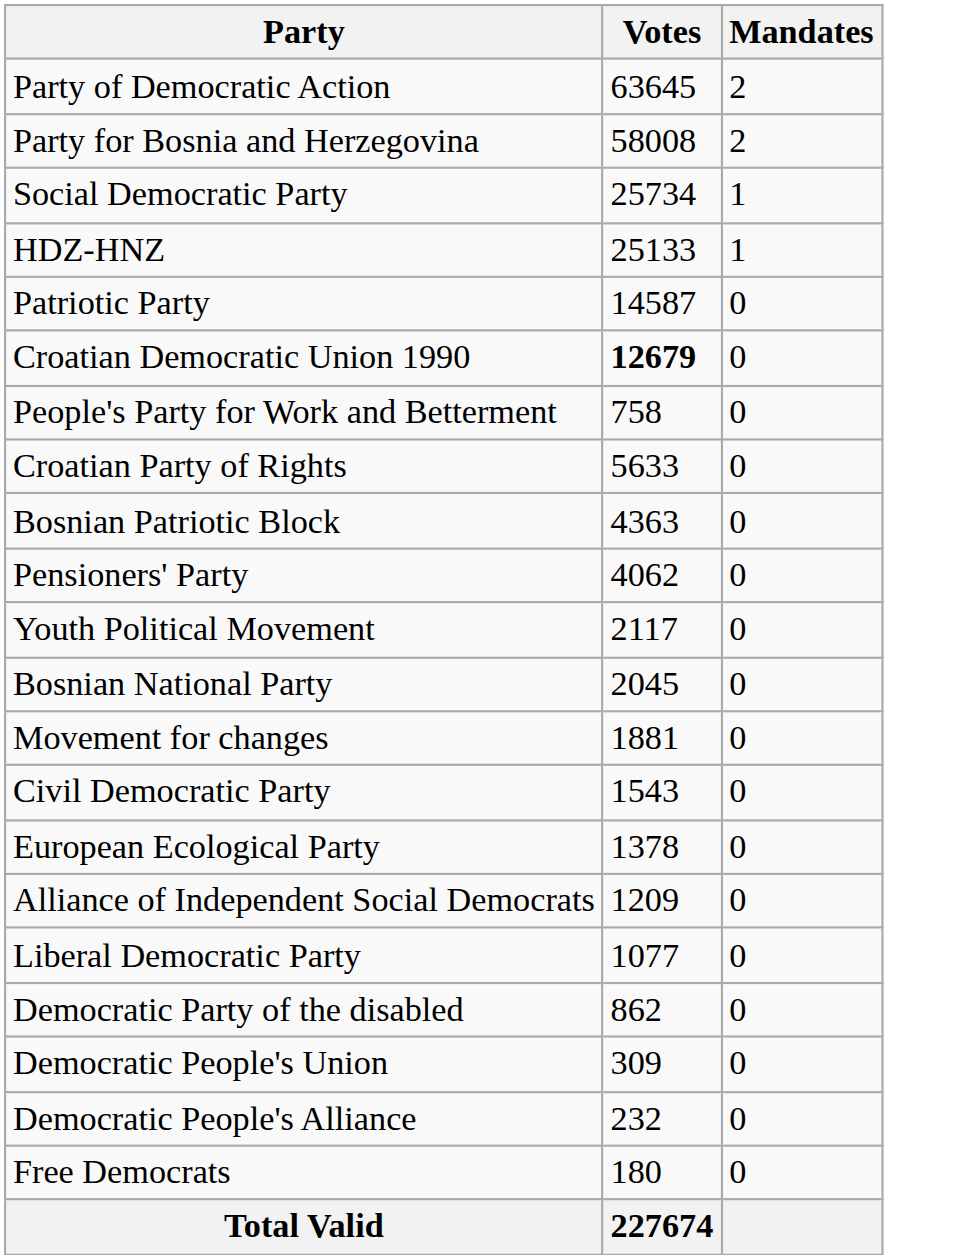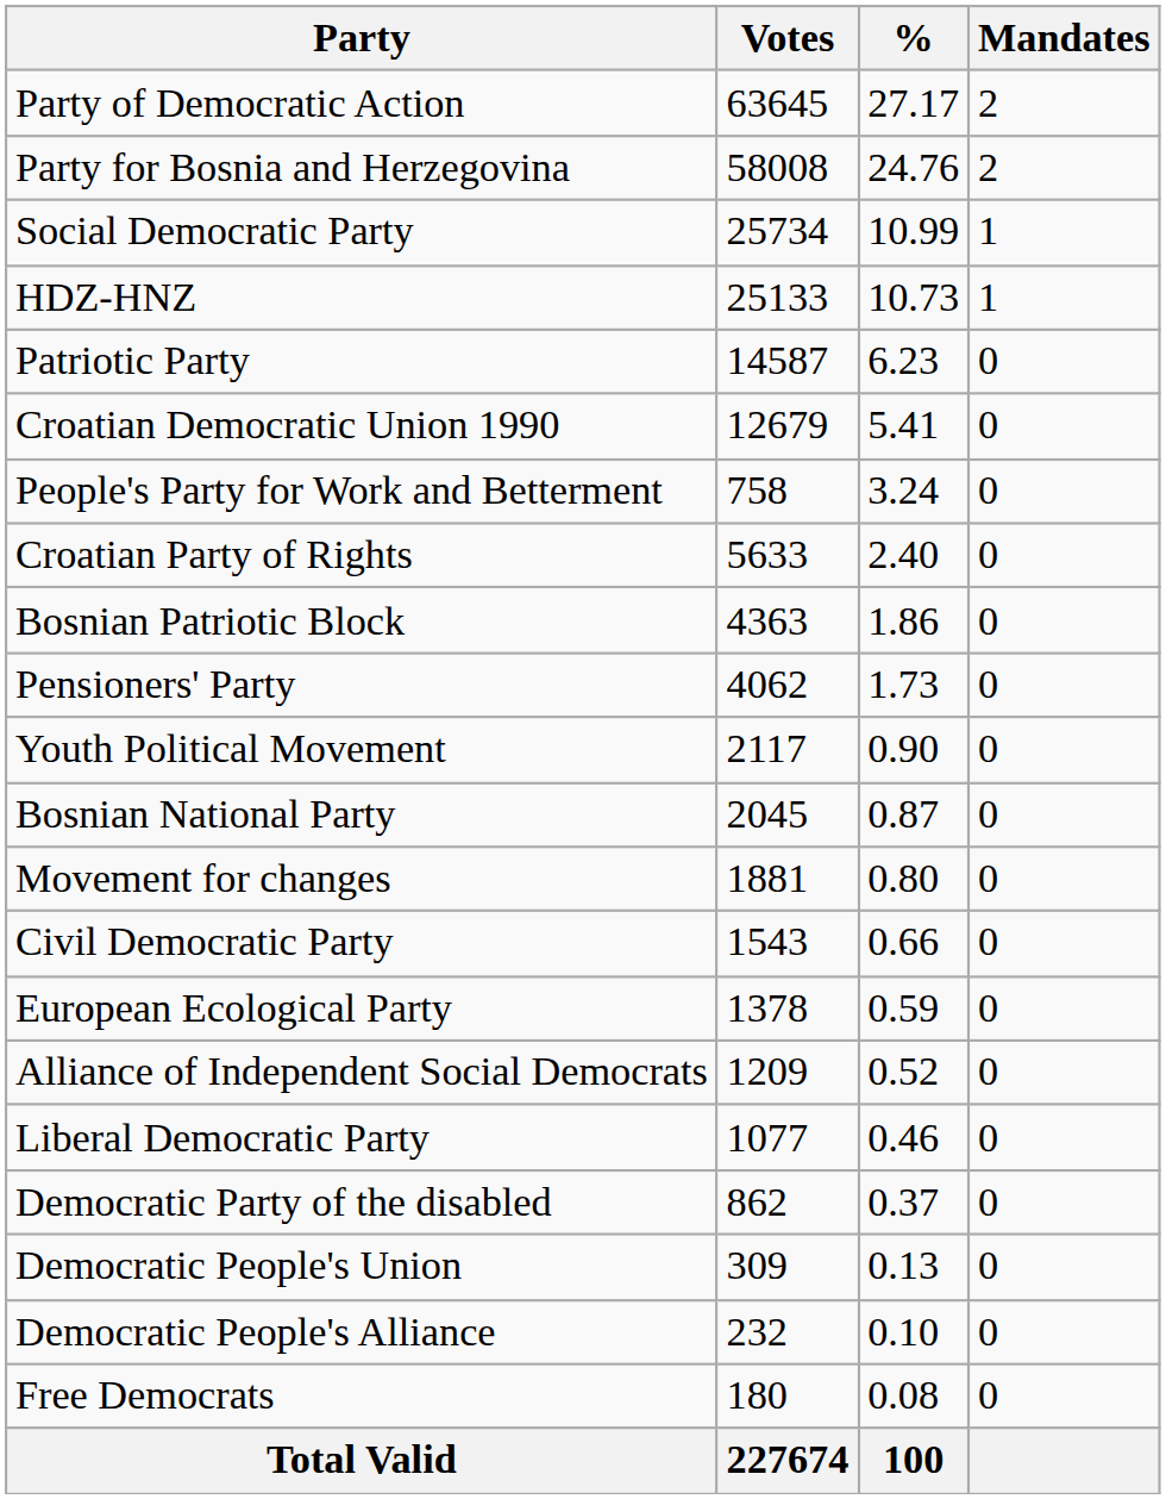+ column: % | 27.17 | 24.76 | 10.99 | 10.73 | 6.23 | 5.41 | 3.24 | 2.40 | 1.86 | 1.73 | 0.90 | 0.87 | 0.80 | 0.66 | 0.59 | 0.52 | 0.46 | 0.37 | 0.13 | 0.10 | 0.08 | 100
Croatian Democratic Union 1990 | Votes: bold -> normal
